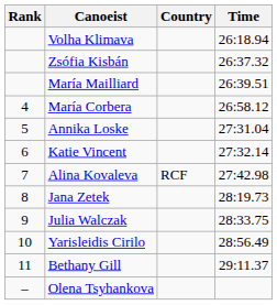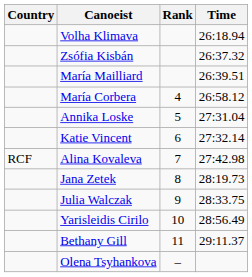columns swapped: Rank <-> Country
